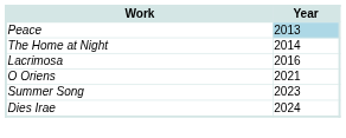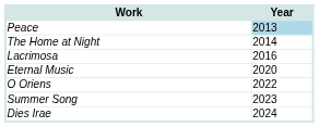+ row: Eternal Music | 2020
O Oriens | Year: 2021 -> 2022
